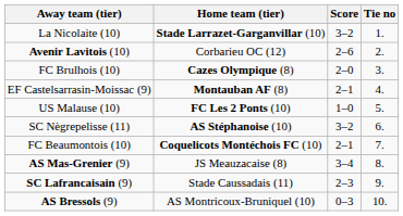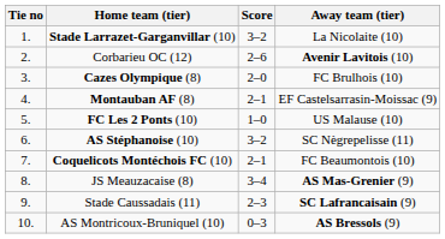columns swapped: Tie no <-> Away team (tier)
